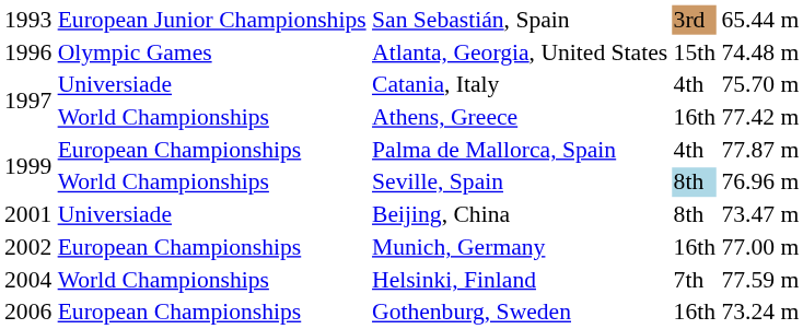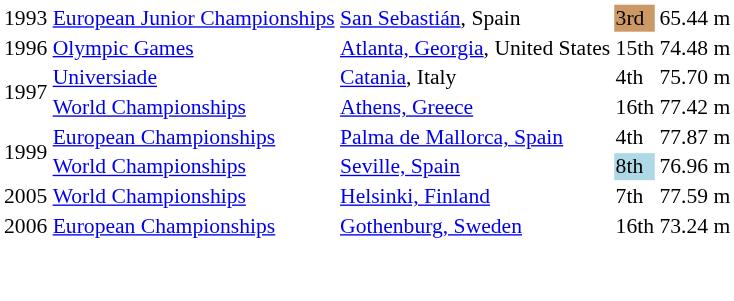- row: 2001 | Universiade | Beijing, China | 8th | 73.47 m
- row: 2002 | European Championships | Munich, Germany | 16th | 77.00 m
Helsinki, Finland | column 1: 2004 -> 2005
